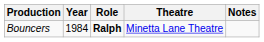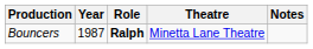Bouncers | Year: 1984 -> 1987
